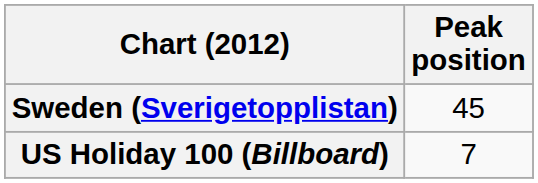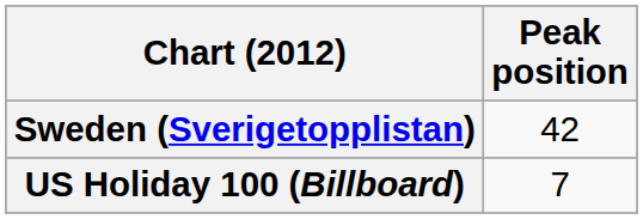Sweden (Sverigetopplistan) | Peak position: 45 -> 42
